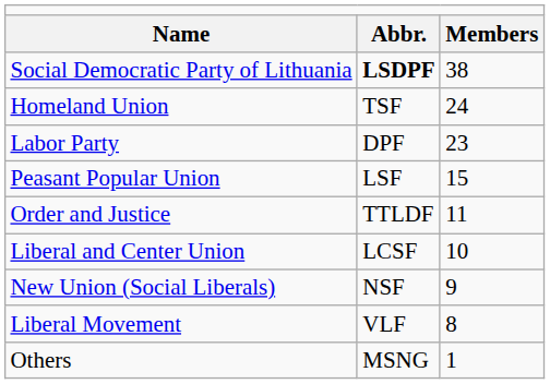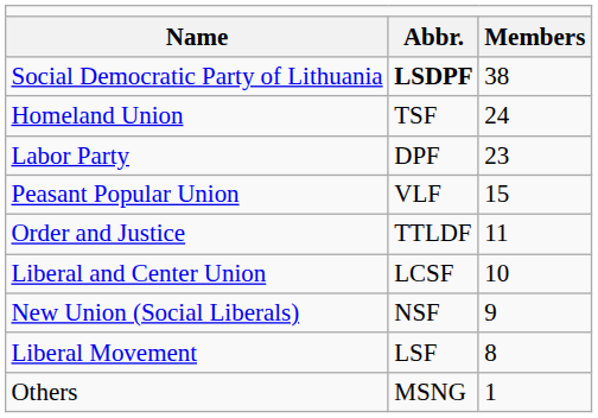Peasant Popular Union | column 2: LSF -> VLF
Liberal Movement | column 2: VLF -> LSF
